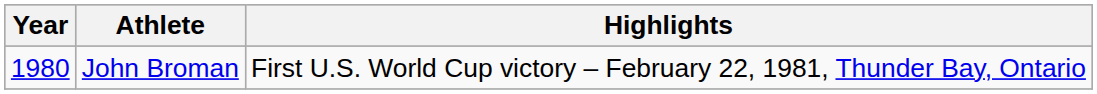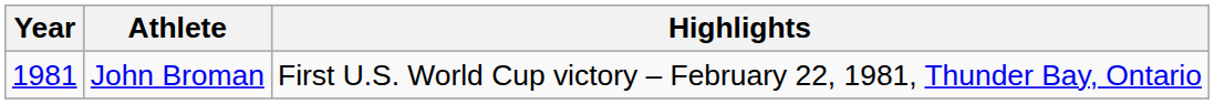John Broman | Year: 1980 -> 1981
